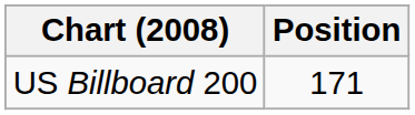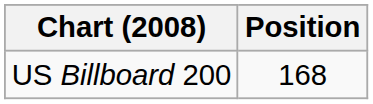US Billboard 200 | Position: 171 -> 168
